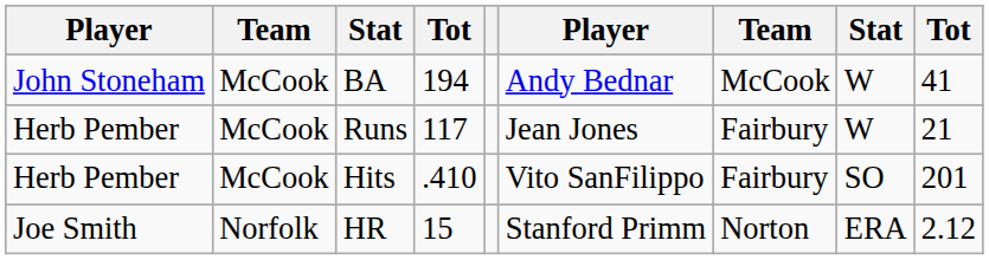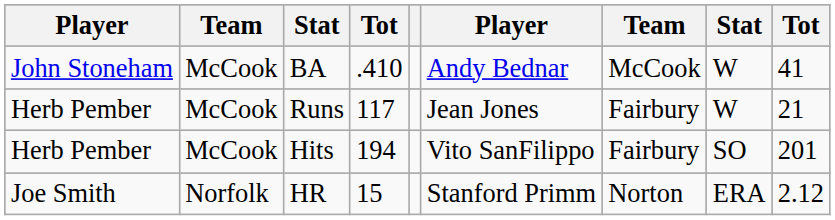BA | column 4: 194 -> .410
Hits | column 4: .410 -> 194
